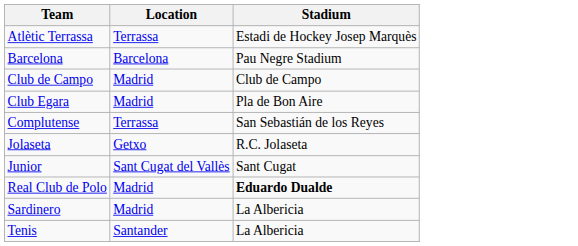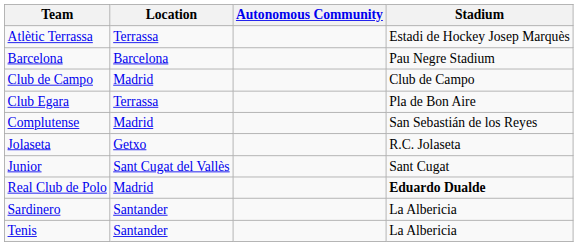+ column: Autonomous Community
Club Egara | Location: Madrid -> Terrassa
Complutense | Location: Terrassa -> Madrid
Sardinero | Location: Madrid -> Santander
